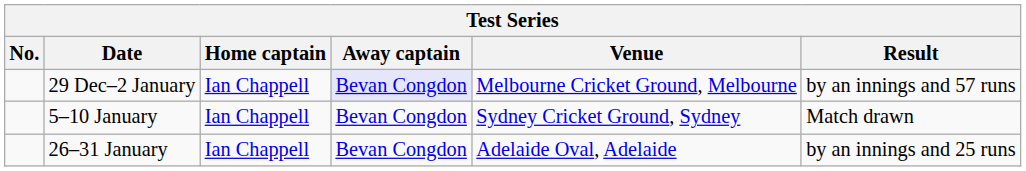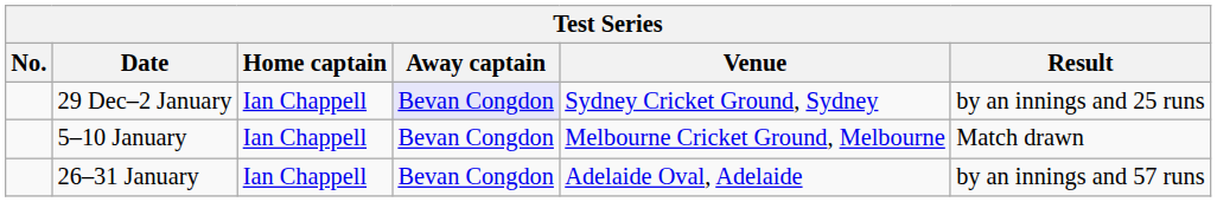29 Dec–2 January | Venue: Melbourne Cricket Ground, Melbourne -> Sydney Cricket Ground, Sydney
29 Dec–2 January | Result: by an innings and 57 runs -> by an innings and 25 runs
5–10 January | Venue: Sydney Cricket Ground, Sydney -> Melbourne Cricket Ground, Melbourne
26–31 January | Result: by an innings and 25 runs -> by an innings and 57 runs
